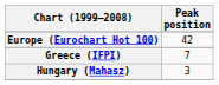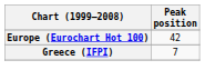- row: Hungary (Mahasz) | 3
